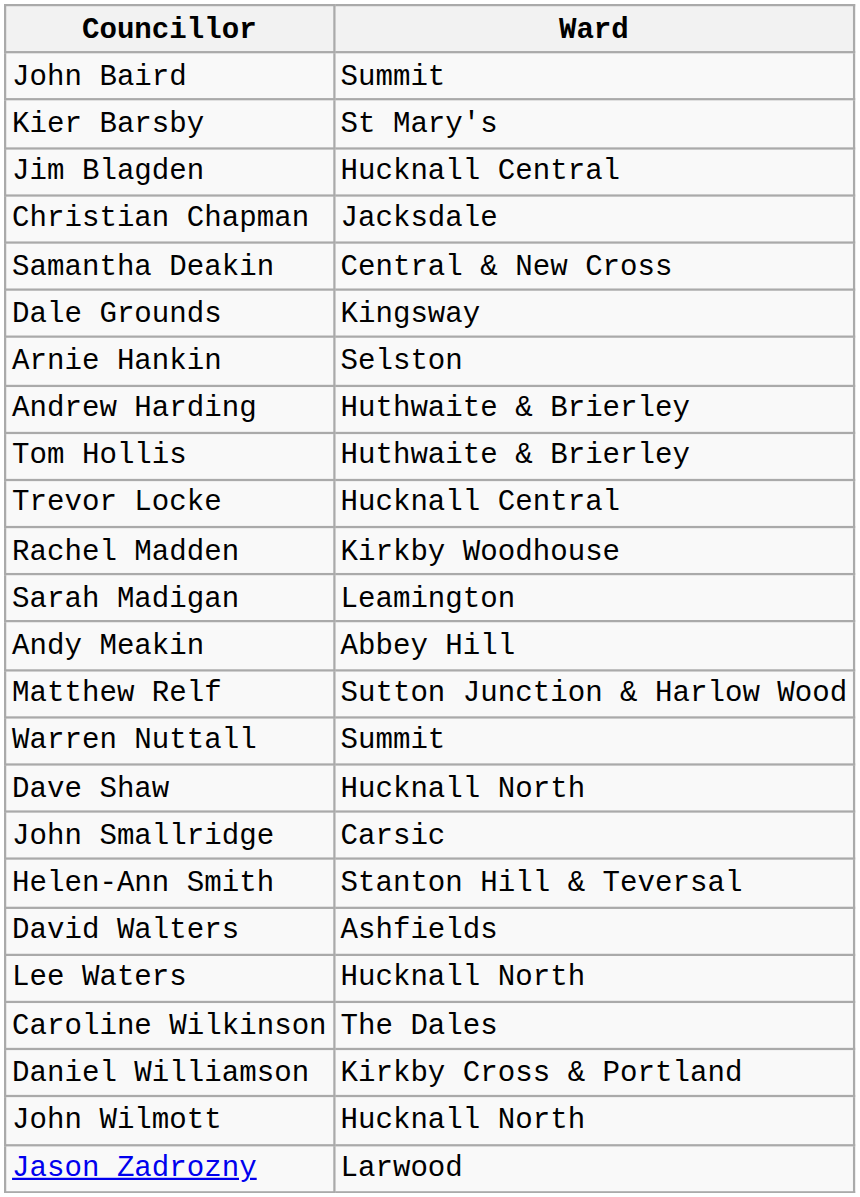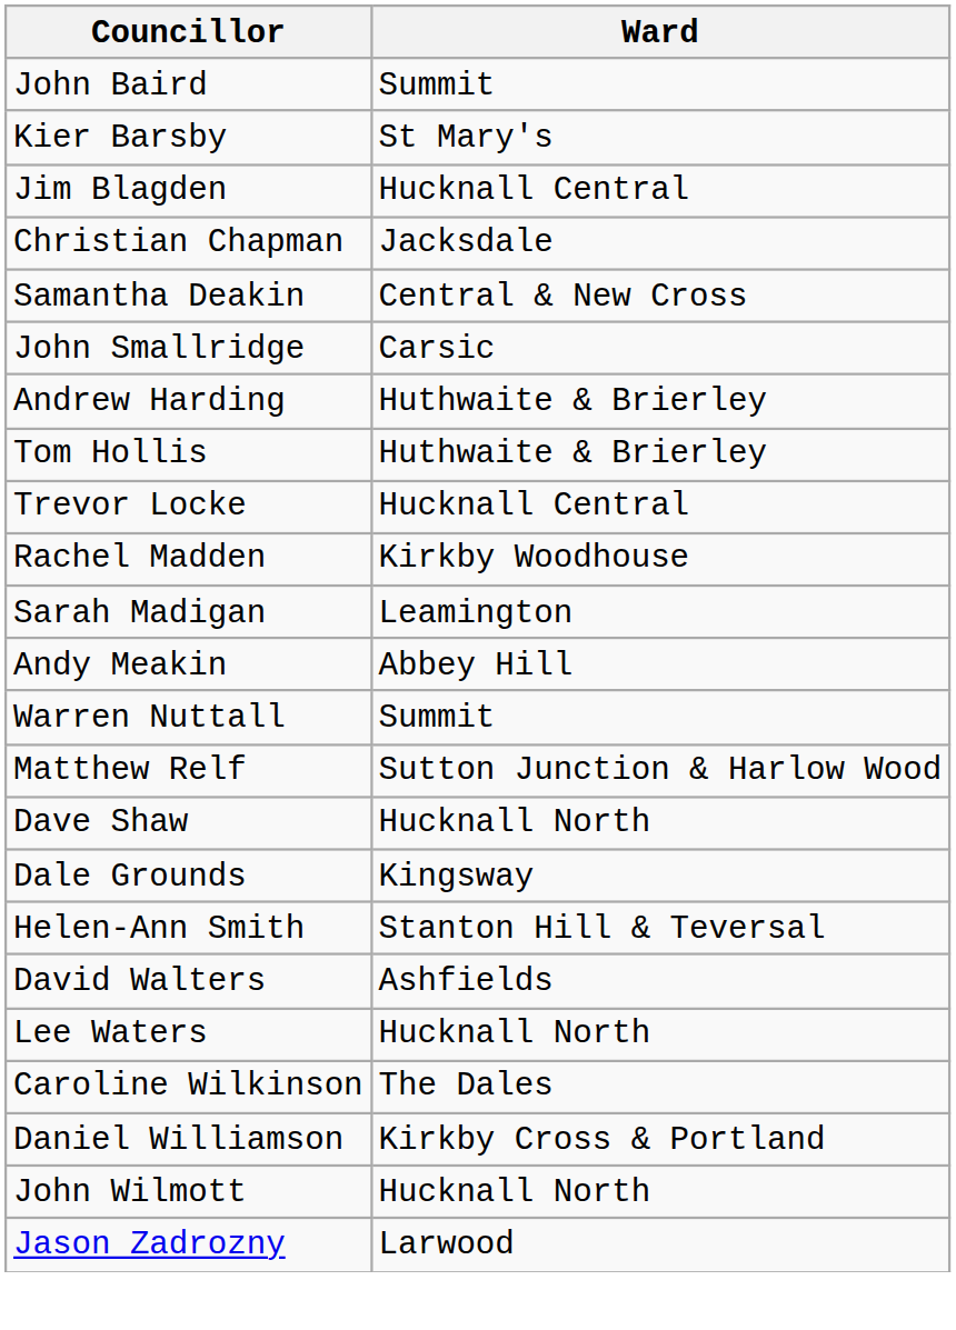rows swapped: Dale Grounds <-> John Smallridge
- row: Arnie Hankin | Selston
rows swapped: Warren Nuttall <-> Matthew Relf
